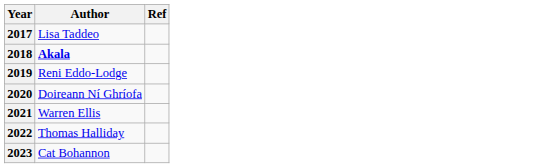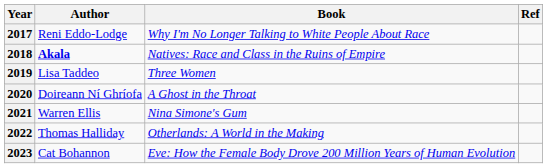+ column: Book | Why I'm No Longer Talking to White People About Race | Natives: Race and Class in the Ruins of Empire | Three Women | A Ghost in the Throat | Nina Simone's Gum | Otherlands: A World in the Making | Eve: How the Female Body Drove 200 Million Years of Human Evolution
2017 | Author: Lisa Taddeo -> Reni Eddo-Lodge
2019 | Author: Reni Eddo-Lodge -> Lisa Taddeo
